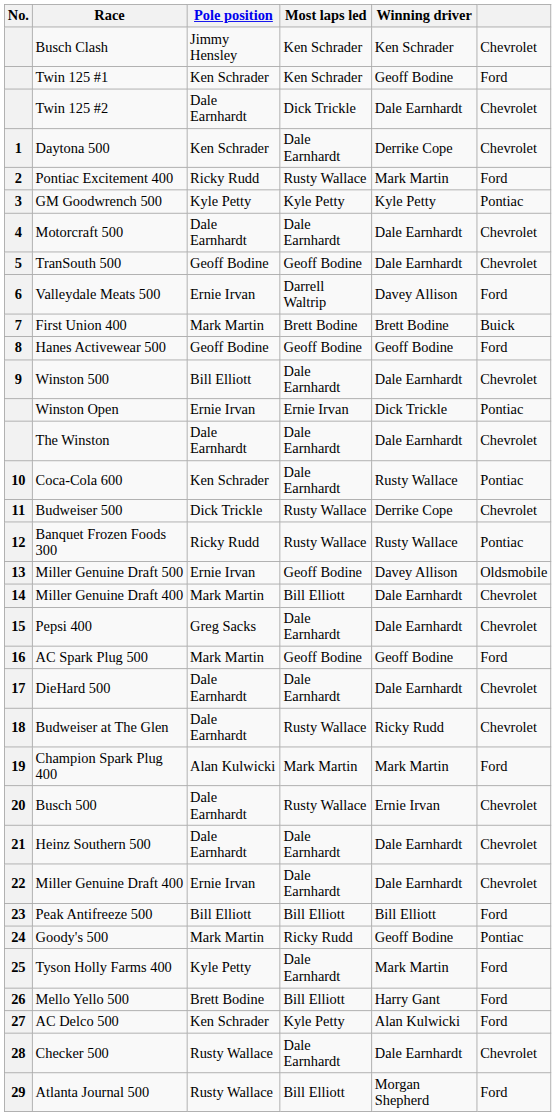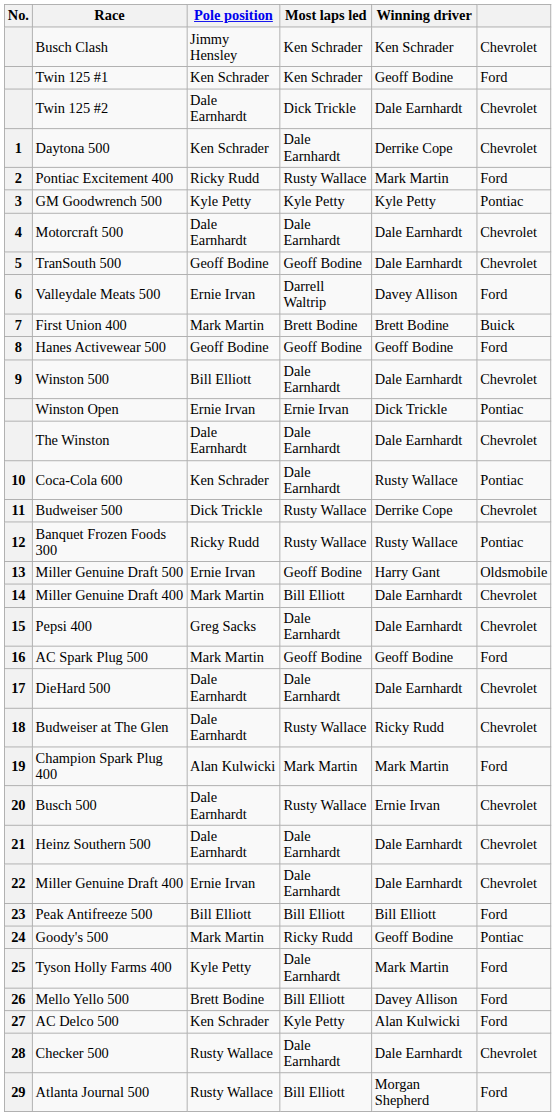Miller Genuine Draft 500 | Winning driver: Davey Allison -> Harry Gant
Mello Yello 500 | Winning driver: Harry Gant -> Davey Allison
